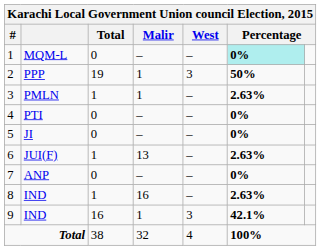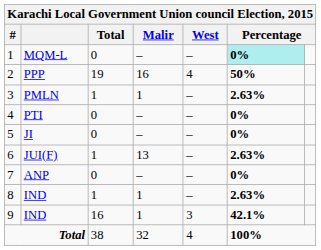PPP | Malir: 1 -> 16
PPP | West: 3 -> 4
8 / IND | Malir: 16 -> 1
